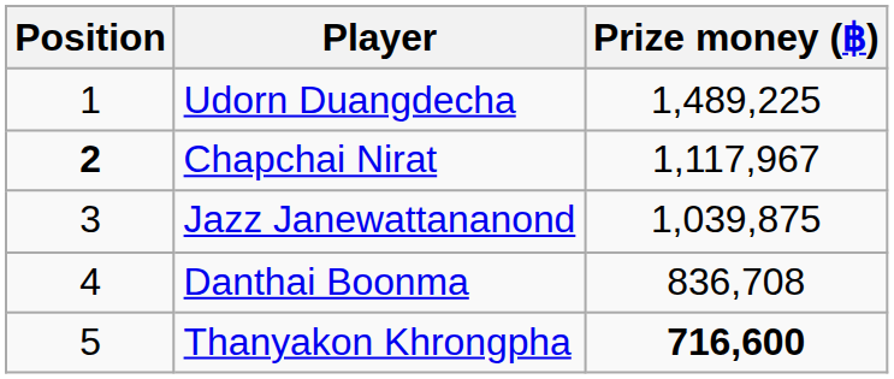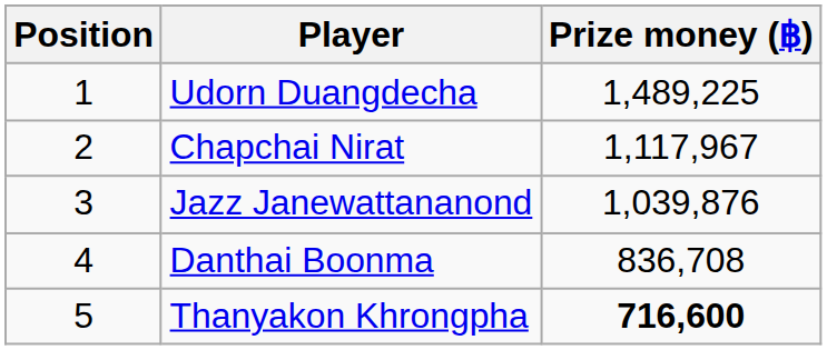Chapchai Nirat | Position: bold -> normal
Jazz Janewattananond | Prize money (฿): 1,039,875 -> 1,039,876
